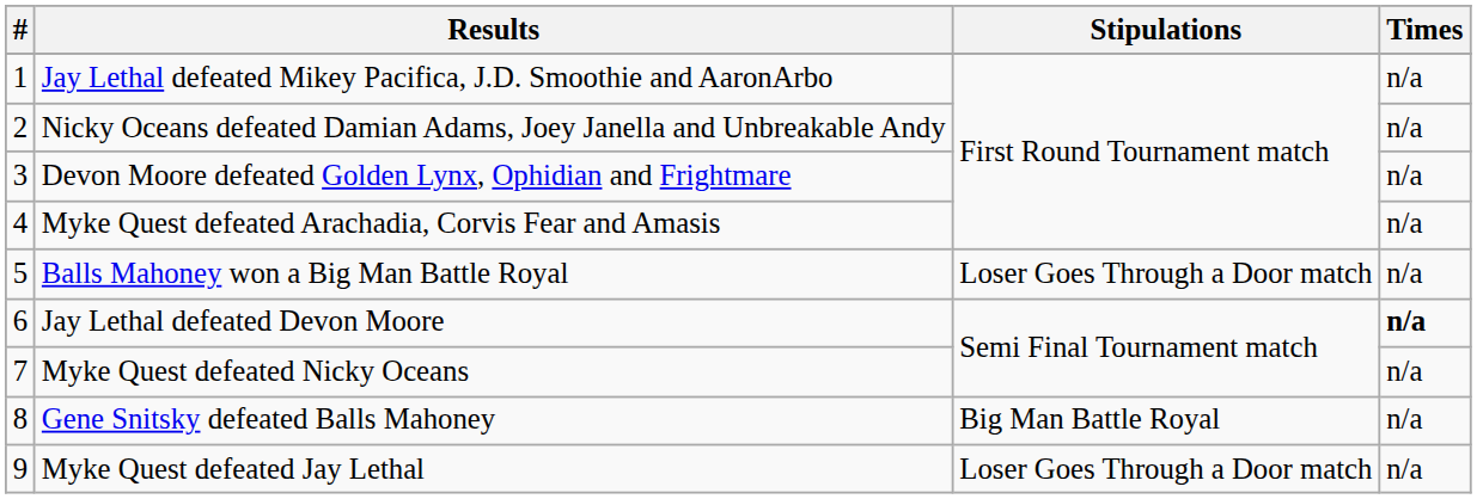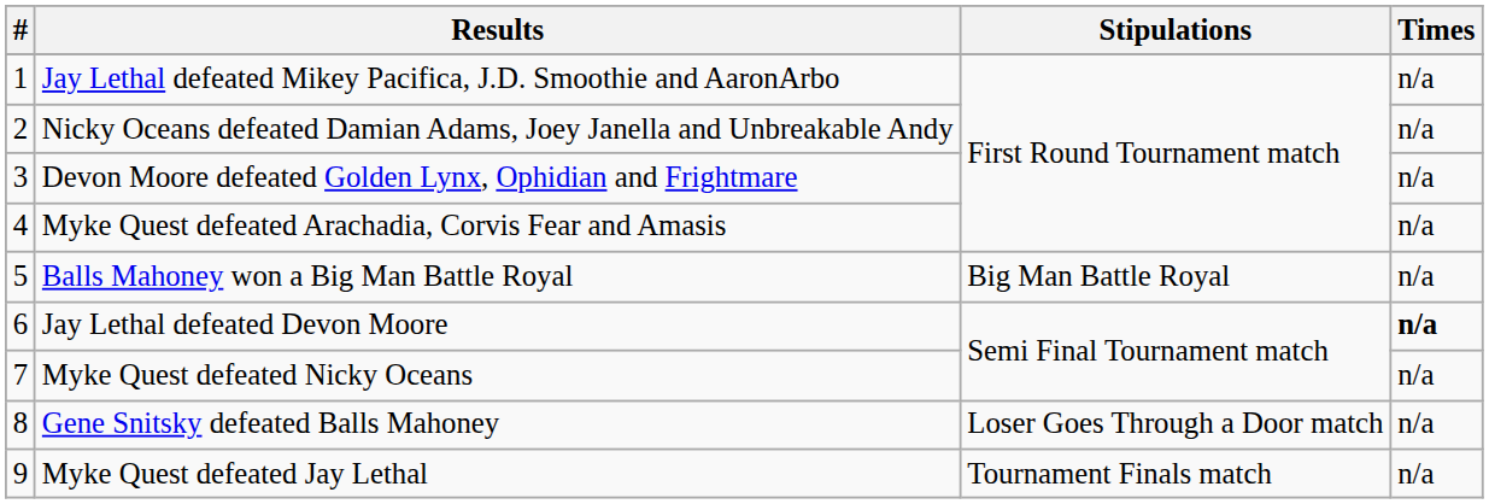Balls Mahoney won a Big Man Battle Royal | Stipulations: Loser Goes Through a Door match -> Big Man Battle Royal
Gene Snitsky defeated Balls Mahoney | Stipulations: Big Man Battle Royal -> Loser Goes Through a Door match
Myke Quest defeated Jay Lethal | Stipulations: Loser Goes Through a Door match -> Tournament Finals match
